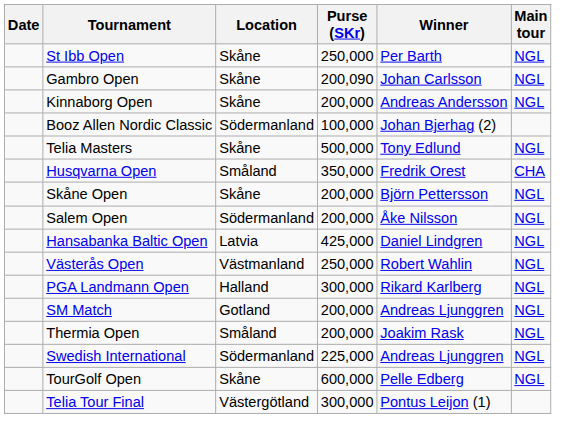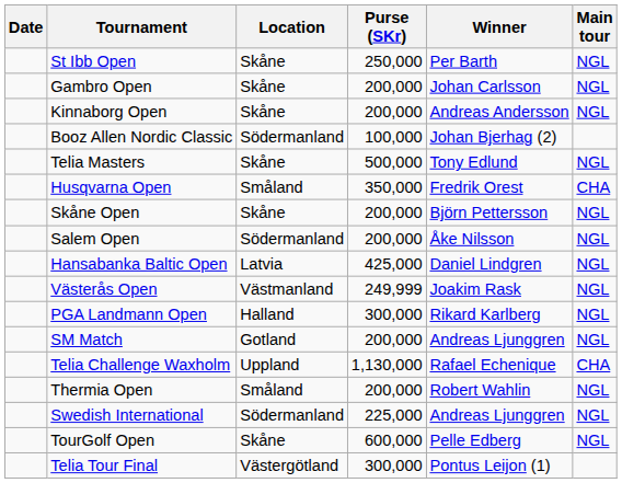Gambro Open | Purse (SKr): 200,090 -> 200,000
Västerås Open | Purse (SKr): 250,000 -> 249,999
Västerås Open | Winner: Robert Wahlin -> Joakim Rask
+ row: Telia Challenge Waxholm | Uppland | 1,130,000 | Rafael Echenique | CHA
Thermia Open | Winner: Joakim Rask -> Robert Wahlin
